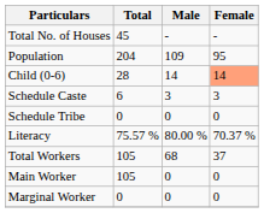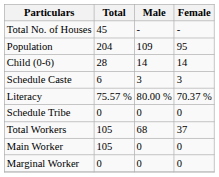Child (0-6) | Female: lightsalmon background -> no background
rows swapped: Schedule Tribe <-> Literacy
